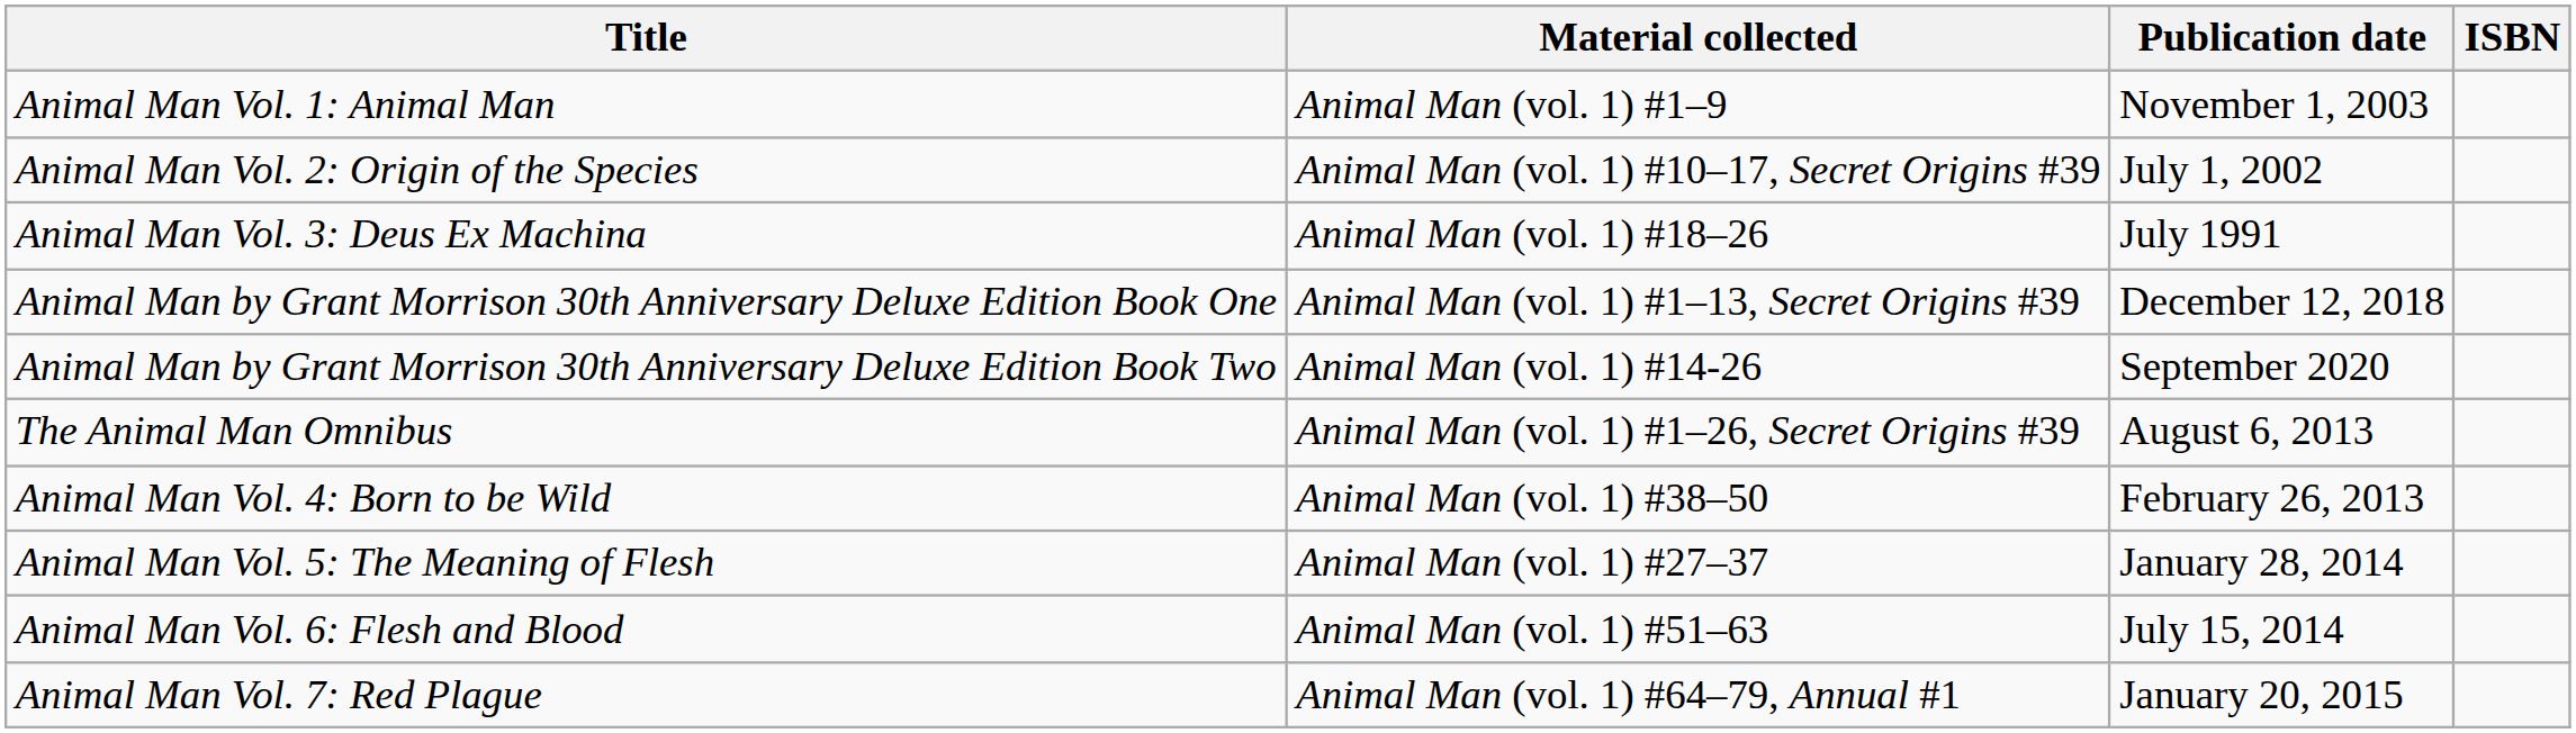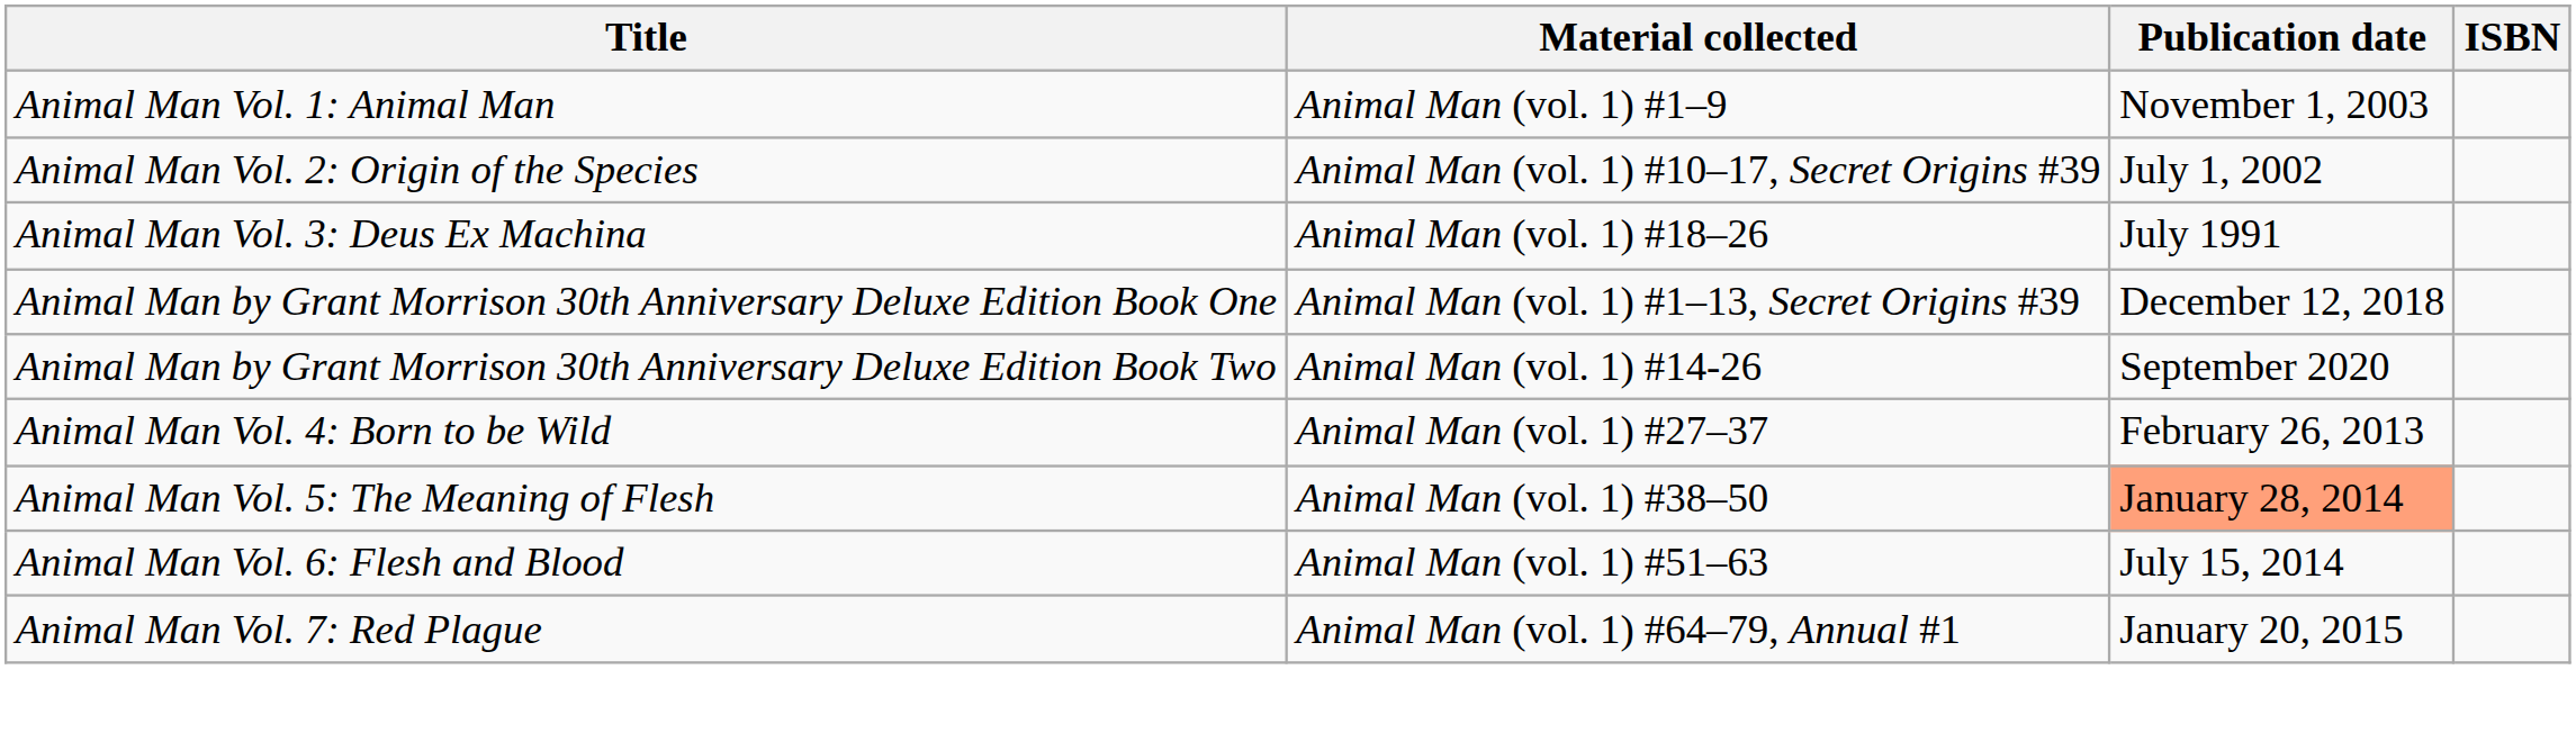- row: The Animal Man Omnibus | Animal Man (vol. 1) #1–26, Secret Origins #39 | August 6, 2013
Animal Man Vol. 4: Born to be Wild | Material collected: Animal Man (vol. 1) #38–50 -> Animal Man (vol. 1) #27–37
Animal Man Vol. 5: The Meaning of Flesh | Material collected: Animal Man (vol. 1) #27–37 -> Animal Man (vol. 1) #38–50
Animal Man Vol. 5: The Meaning of Flesh | Publication date: no background -> lightsalmon background
